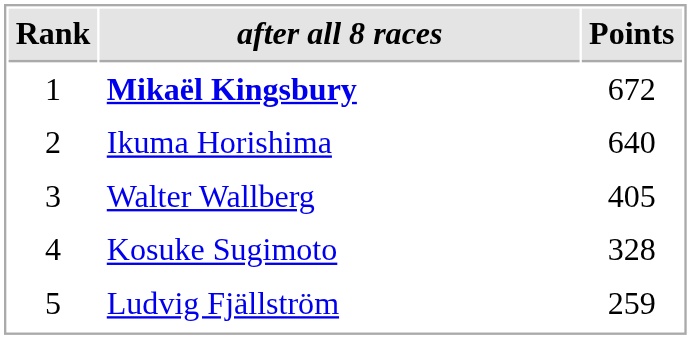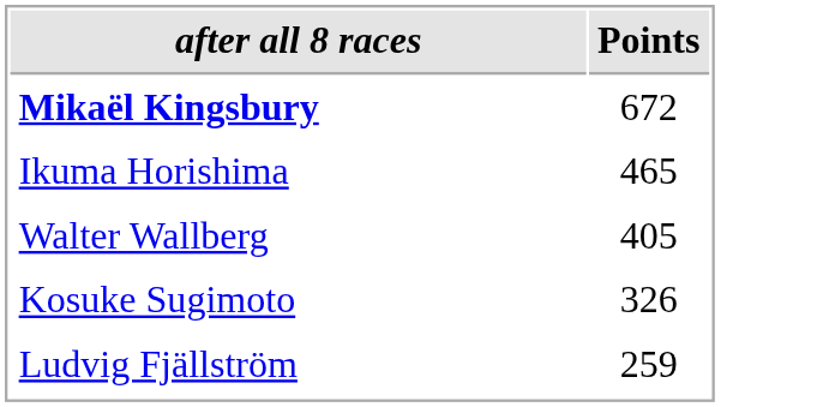- column: Rank | 1 | 2 | 3 | 4 | 5
Ikuma Horishima | Points: 640 -> 465
Kosuke Sugimoto | Points: 328 -> 326
